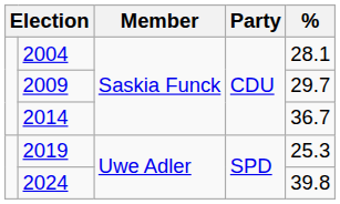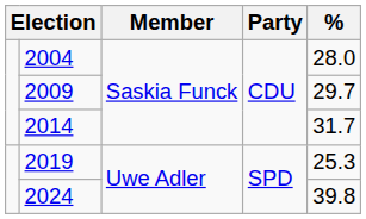2004 | %: 28.1 -> 28.0
2014 | %: 36.7 -> 31.7
